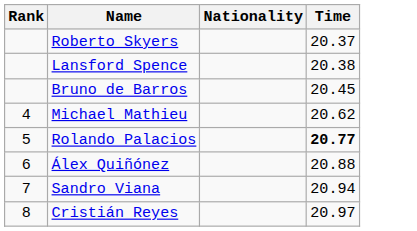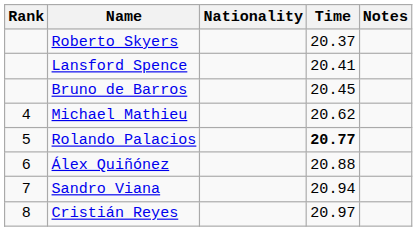+ column: Notes
Lansford Spence | Time: 20.38 -> 20.41
